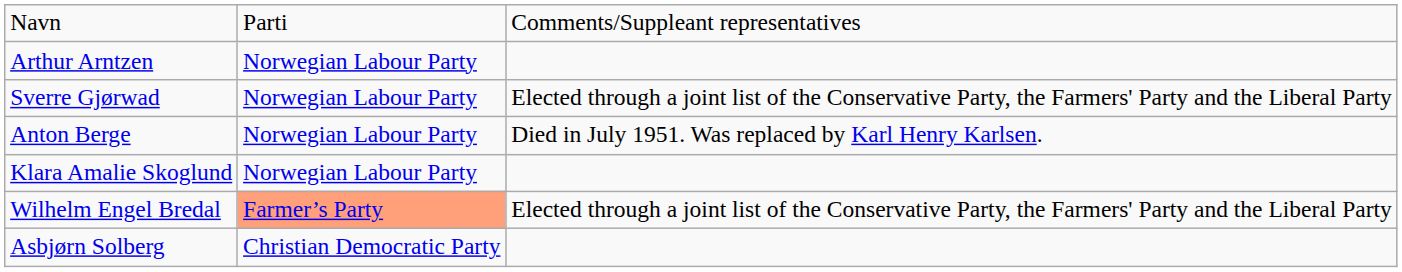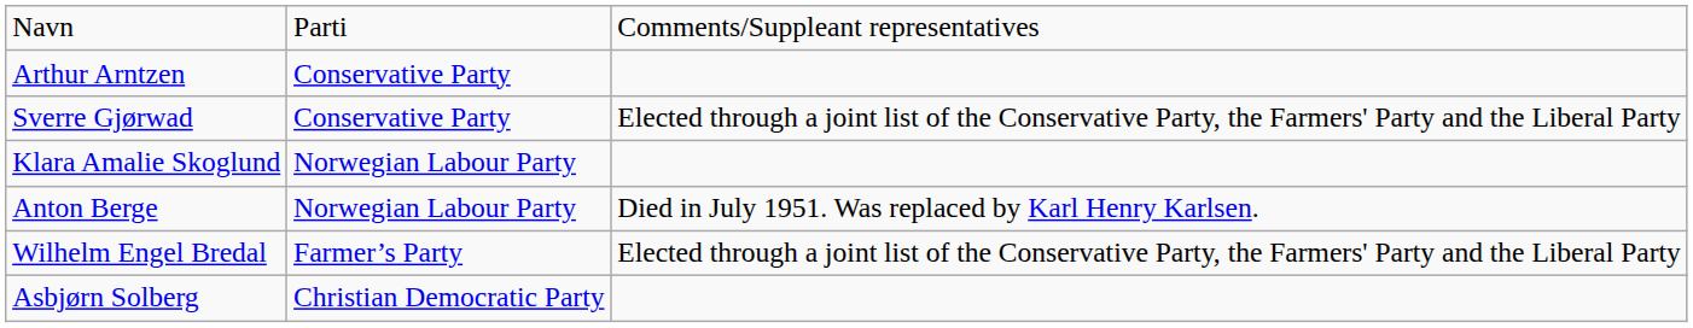Arthur Arntzen | column 2: Norwegian Labour Party -> Conservative Party
Sverre Gjørwad | column 2: Norwegian Labour Party -> Conservative Party
rows swapped: Klara Amalie Skoglund <-> Anton Berge
Wilhelm Engel Bredal | column 2: lightsalmon background -> no background
